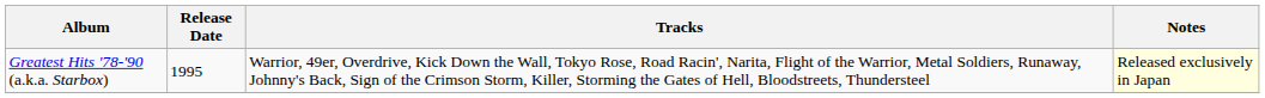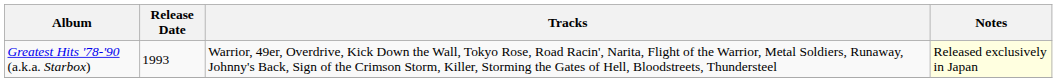Greatest Hits '78-'90 (a.k.a. Starbox) | Release Date: 1995 -> 1993
